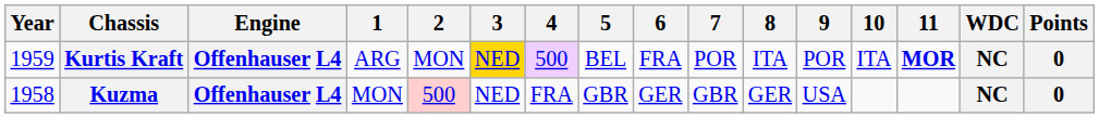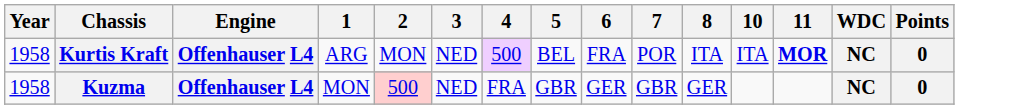- column: 9 | POR | USA
Kurtis Kraft | Year: 1959 -> 1958
Kurtis Kraft | 3: gold background -> no background
